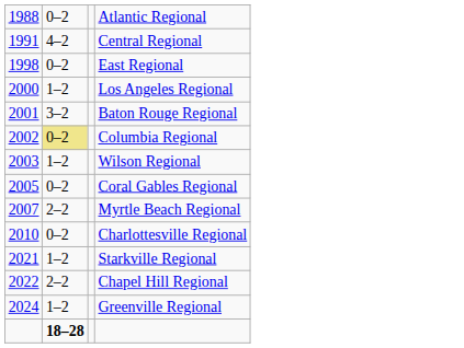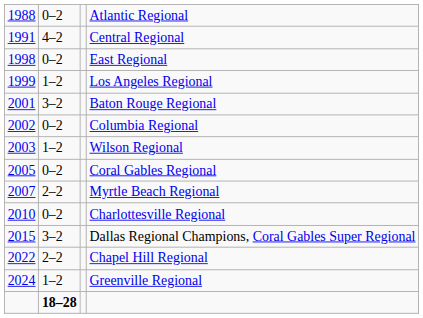Los Angeles Regional | column 1: 2000 -> 1999
Columbia Regional | column 2: khaki background -> no background
+ row: 2015 | 3–2 | Dallas Regional Champions, Coral Gables Super Regional
- row: 2021 | 1–2 | Starkville Regional
